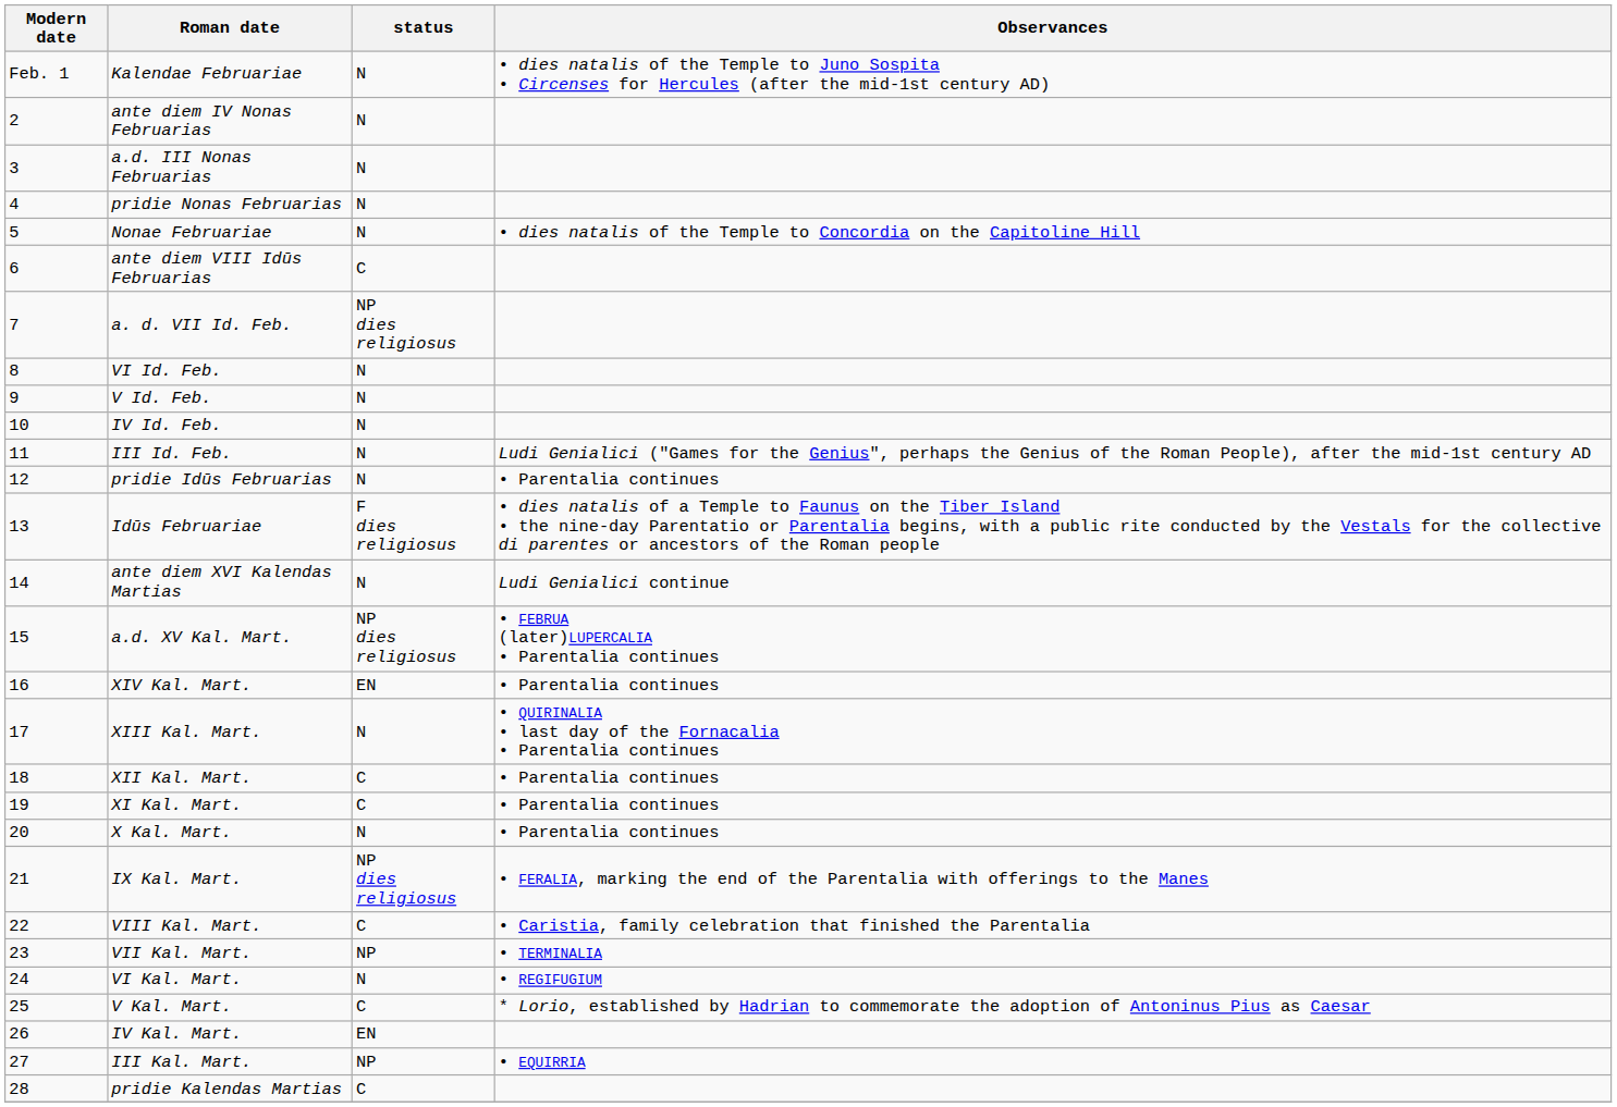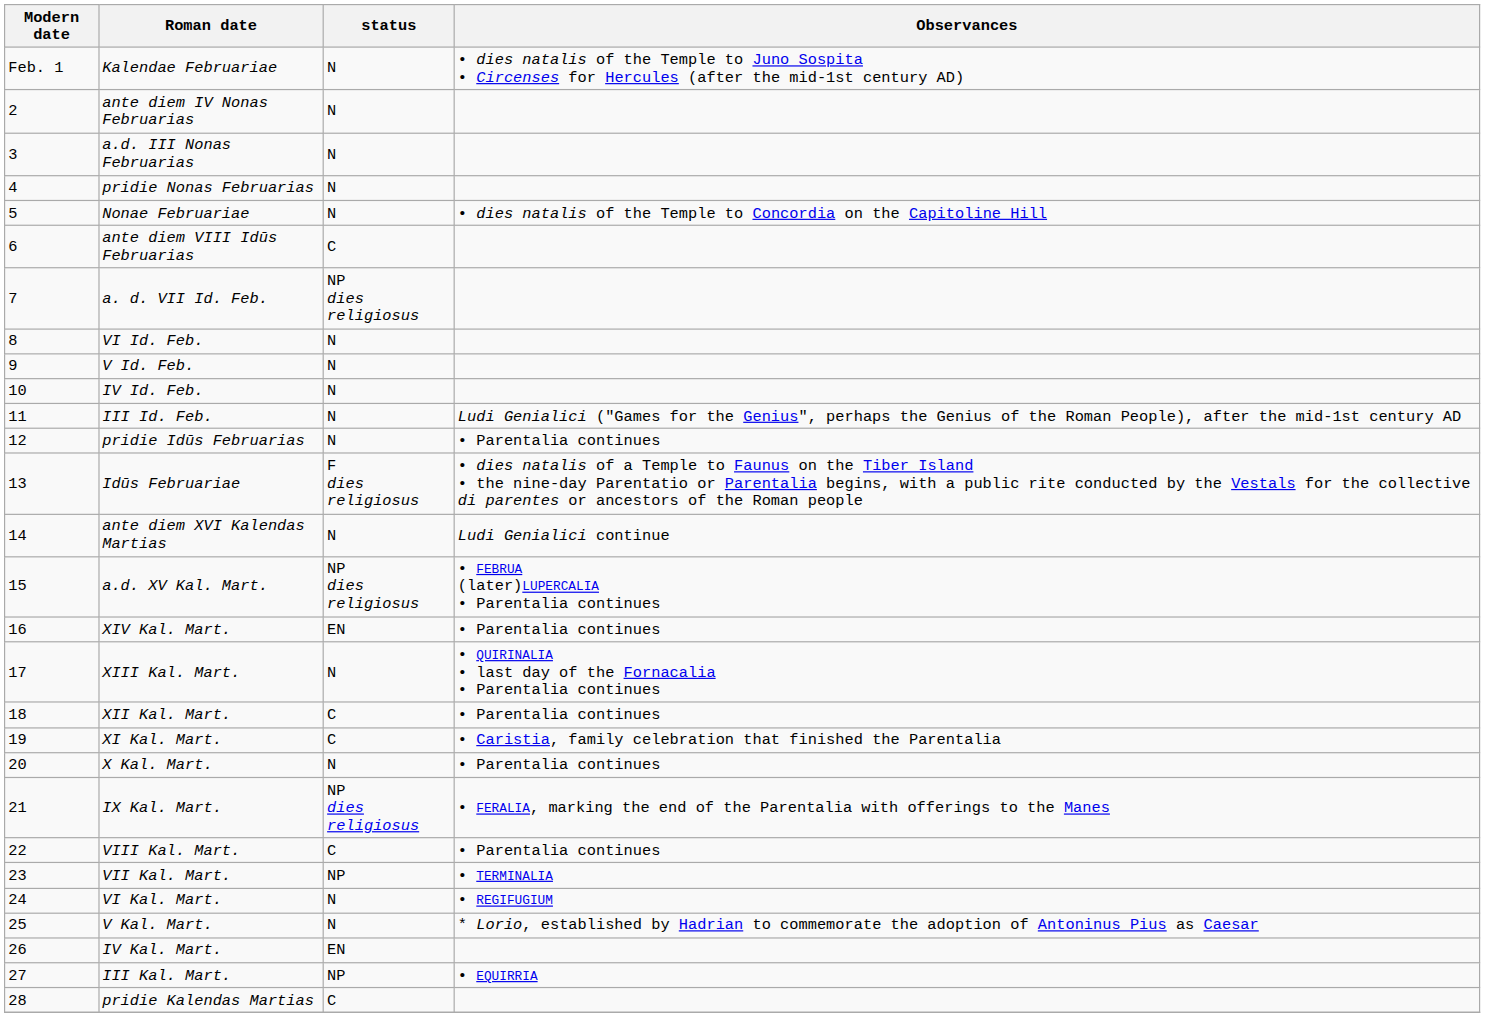XI Kal. Mart. | Observances: • Parentalia continues -> • Caristia, family celebration that finished the Parentalia
VIII Kal. Mart. | Observances: • Caristia, family celebration that finished the Parentalia -> • Parentalia continues
V Kal. Mart. | status: C -> N
